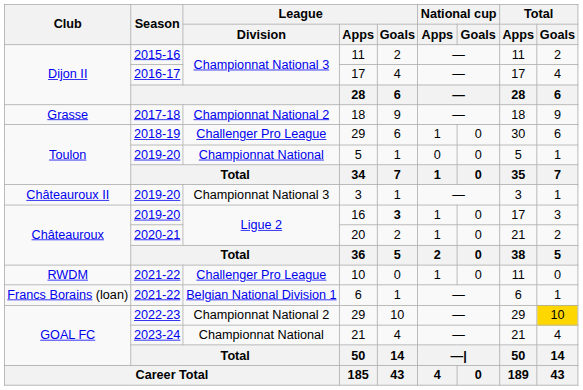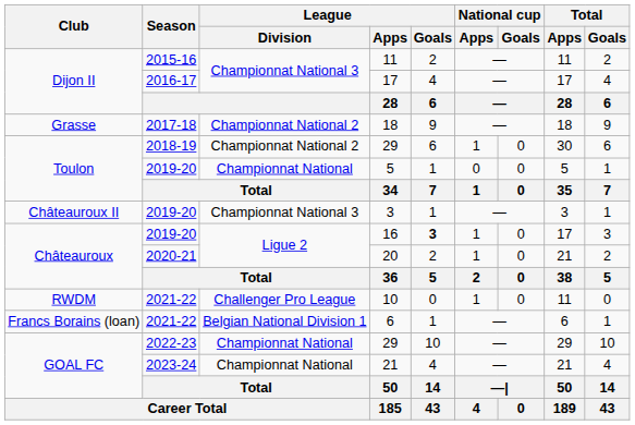2018-19 / 29 | League / Division: Challenger Pro League -> Championnat National 2
2022-23 / 29 | League / Division: Championnat National 2 -> Championnat National
2022-23 / 29 | Total / Goals: gold background -> no background
